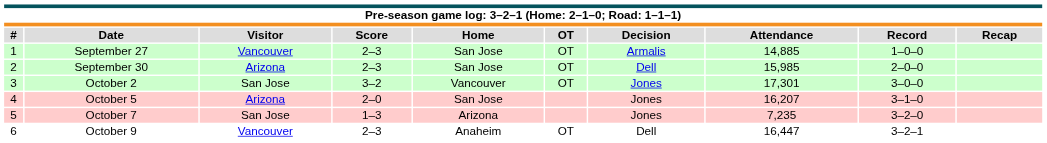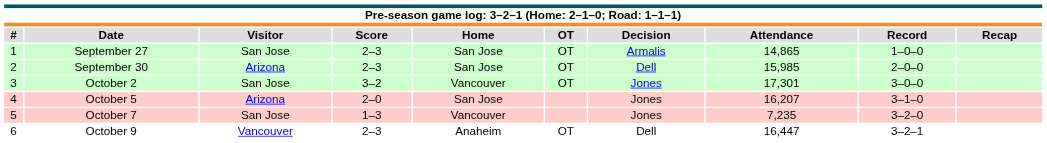September 27 | Visitor: Vancouver -> San Jose
September 27 | Attendance: 14,885 -> 14,865
October 7 | Home: Arizona -> Vancouver
